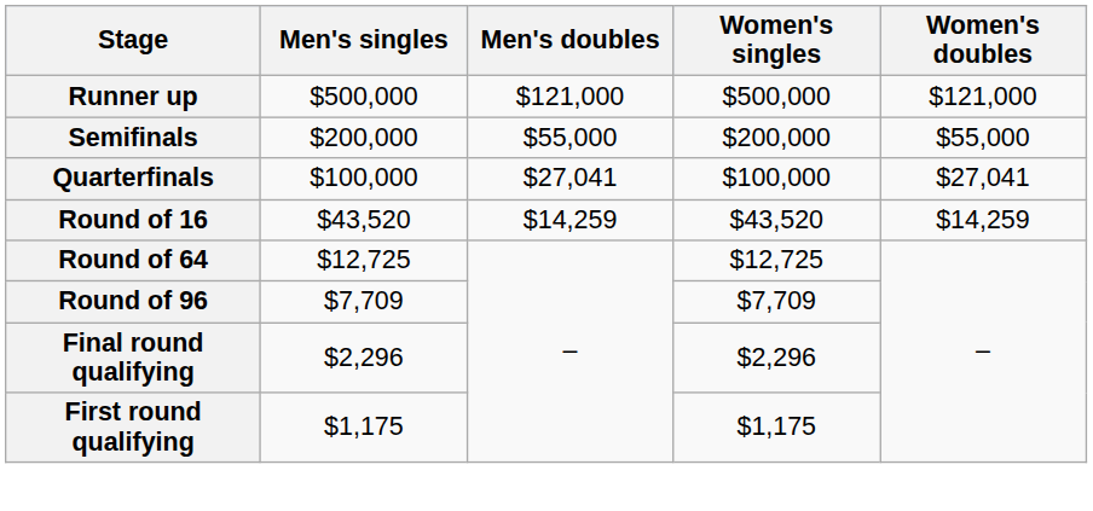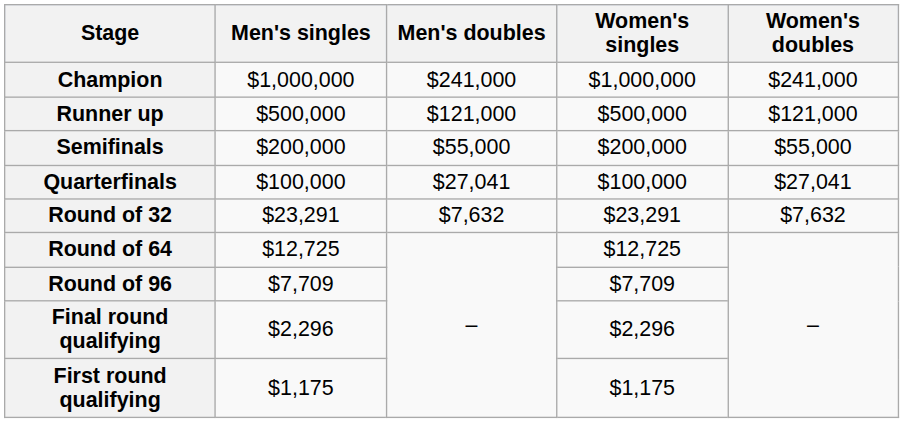+ row: Champion | $1,000,000 | $241,000 | $1,000,000 | $241,000
- row: Round of 16 | $43,520 | $14,259 | $43,520 | $14,259
+ row: Round of 32 | $23,291 | $7,632 | $23,291 | $7,632
